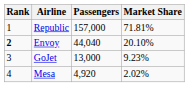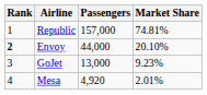Republic | Market Share: 71.81% -> 74.81%
Envoy | Passengers: 44,040 -> 44,000
Mesa | Market Share: 2.02% -> 2.01%
